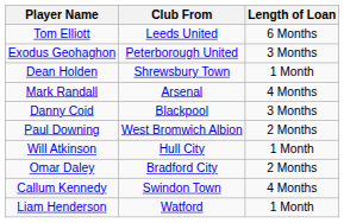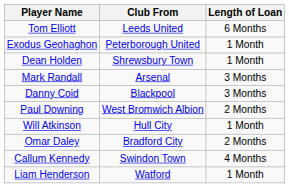Exodus Geohaghon | Length of Loan: 3 Months -> 1 Month
Mark Randall | Length of Loan: 4 Months -> 3 Months
